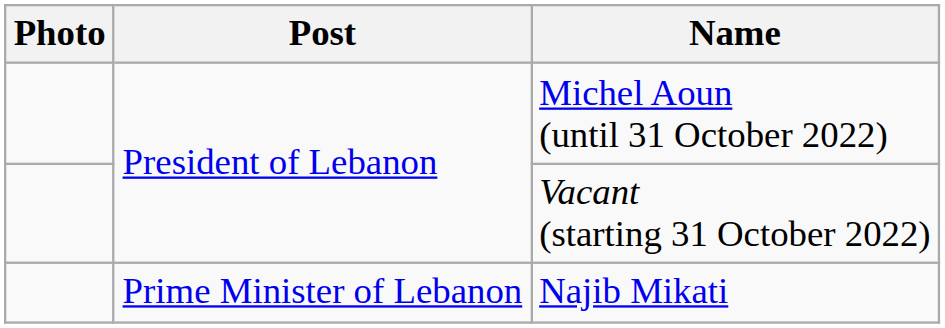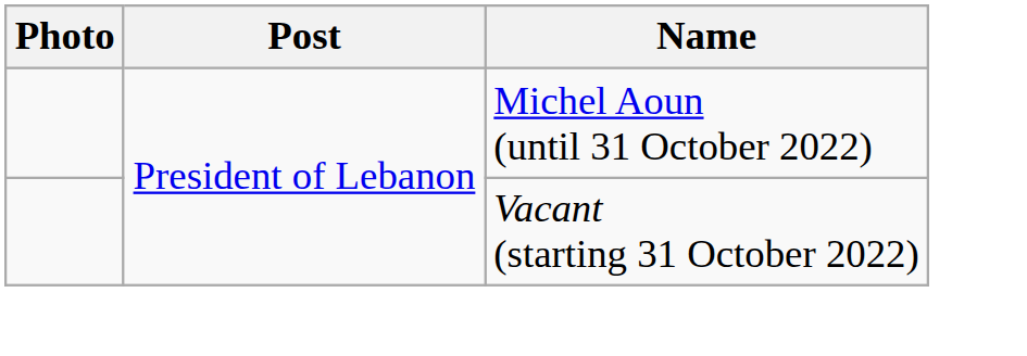- row: Prime Minister of Lebanon | Najib Mikati
